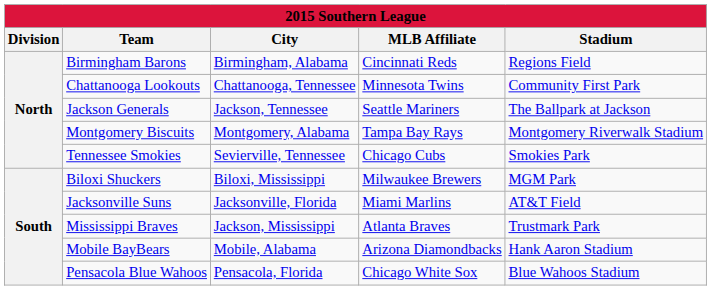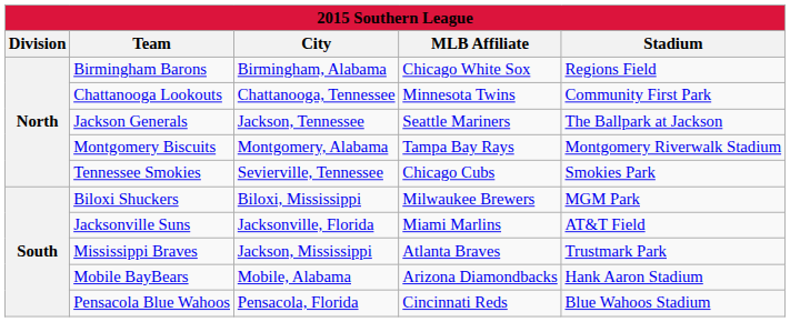Birmingham Barons | MLB Affiliate: Cincinnati Reds -> Chicago White Sox
Pensacola Blue Wahoos | MLB Affiliate: Chicago White Sox -> Cincinnati Reds
